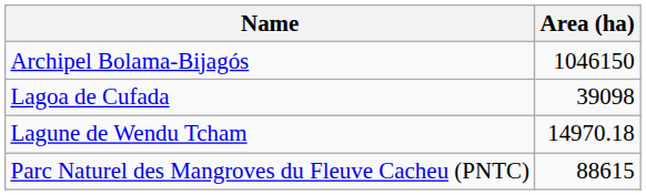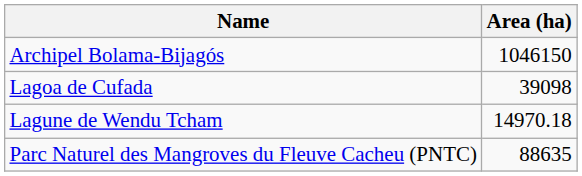Parc Naturel des Mangroves du Fleuve Cacheu (PNTC) | Area (ha): 88615 -> 88635
